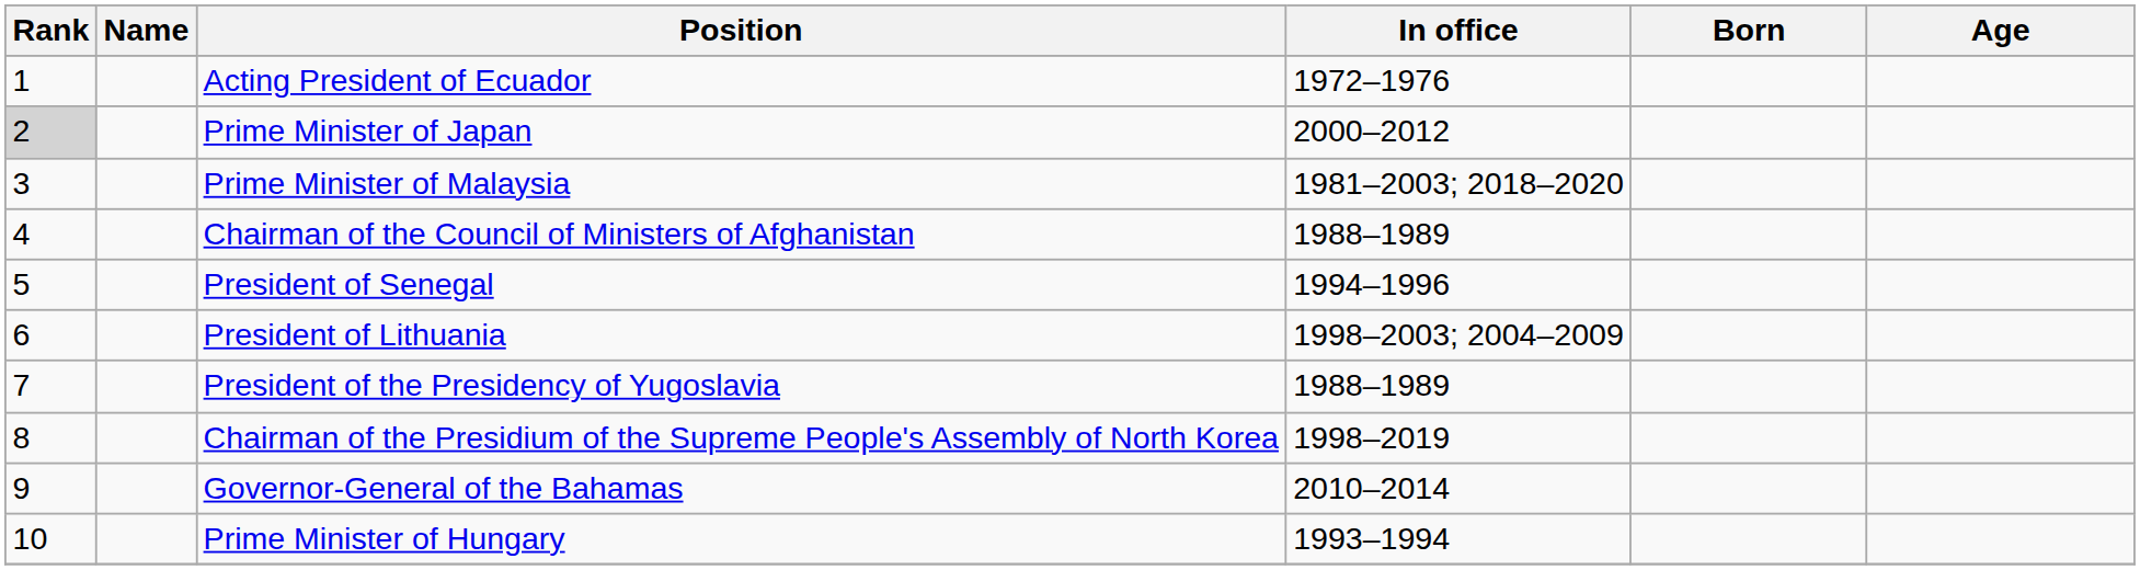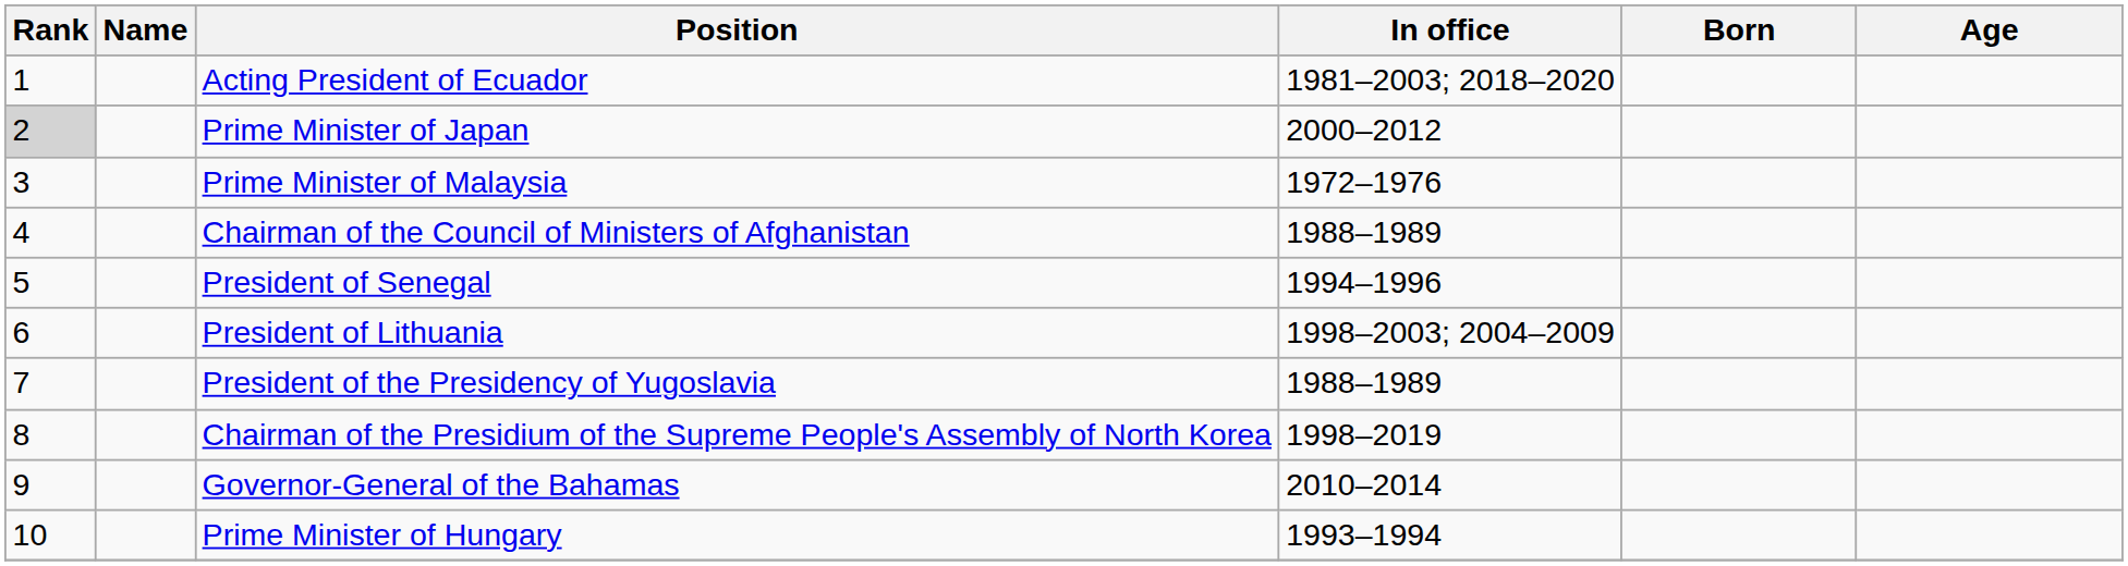Acting President of Ecuador | In office: 1972–1976 -> 1981–2003; 2018–2020
Prime Minister of Malaysia | In office: 1981–2003; 2018–2020 -> 1972–1976
